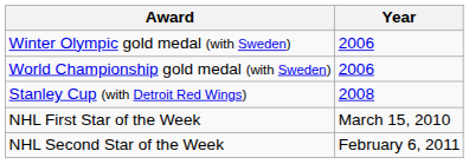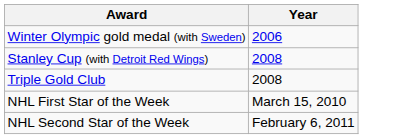- row: World Championship gold medal (with Sweden) | 2006
+ row: Triple Gold Club | 2008
